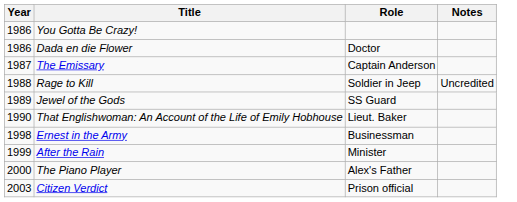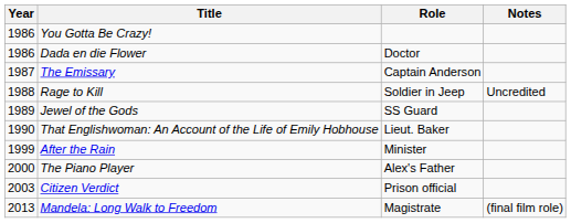- row: 1998 | Ernest in the Army | Businessman
+ row: 2013 | Mandela: Long Walk to Freedom | Magistrate | (final film role)
